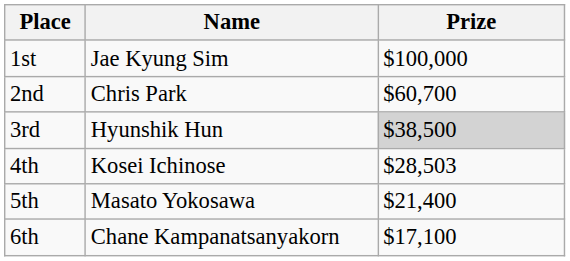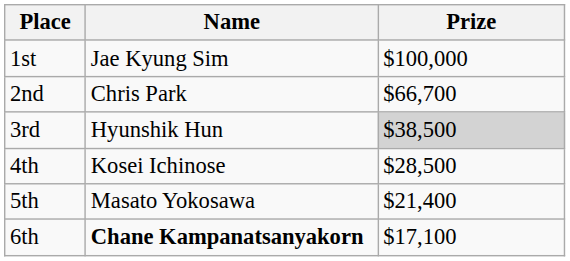2nd | Prize: $60,700 -> $66,700
4th | Prize: $28,503 -> $28,500
6th | Name: normal -> bold
